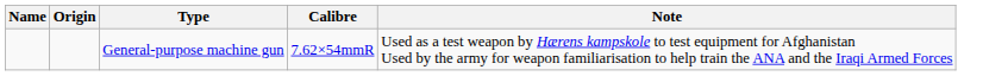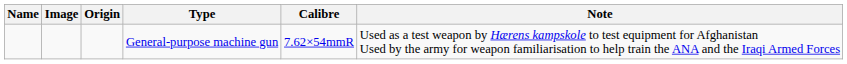+ column: Image
